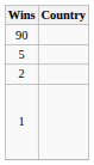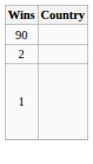- row: 5
